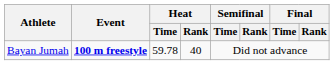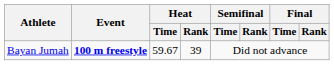Bayan Jumah | Heat / Time: 59.78 -> 59.67
Bayan Jumah | Heat / Rank: 40 -> 39
